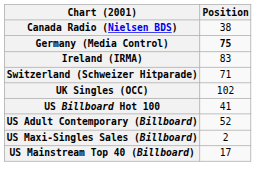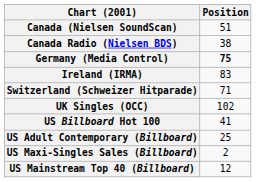+ row: Canada (Nielsen SoundScan) | 51
US Adult Contemporary (Billboard) | Position: 52 -> 25
US Mainstream Top 40 (Billboard) | Position: 17 -> 12
